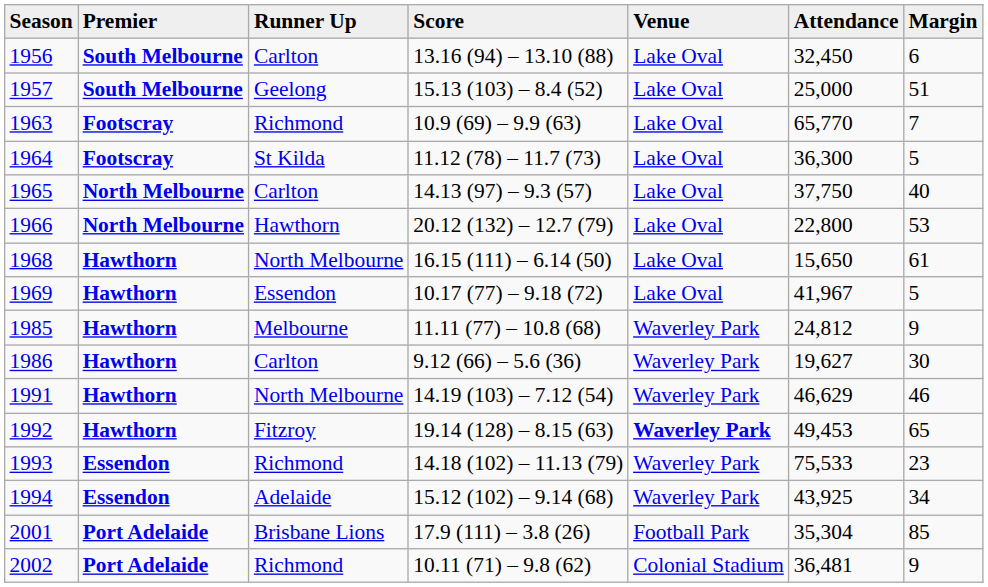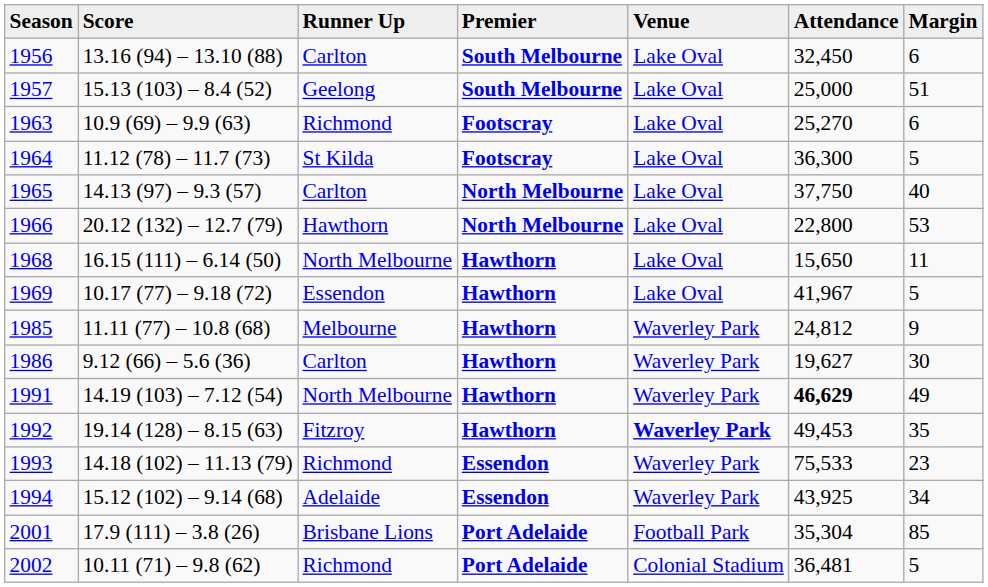columns swapped: Premier <-> Score
1963 | Attendance: 65,770 -> 25,270
1963 | Margin: 7 -> 6
1968 | Margin: 61 -> 11
1991 | Attendance: normal -> bold
1991 | Margin: 46 -> 49
1992 | Margin: 65 -> 35
2002 | Margin: 9 -> 5
